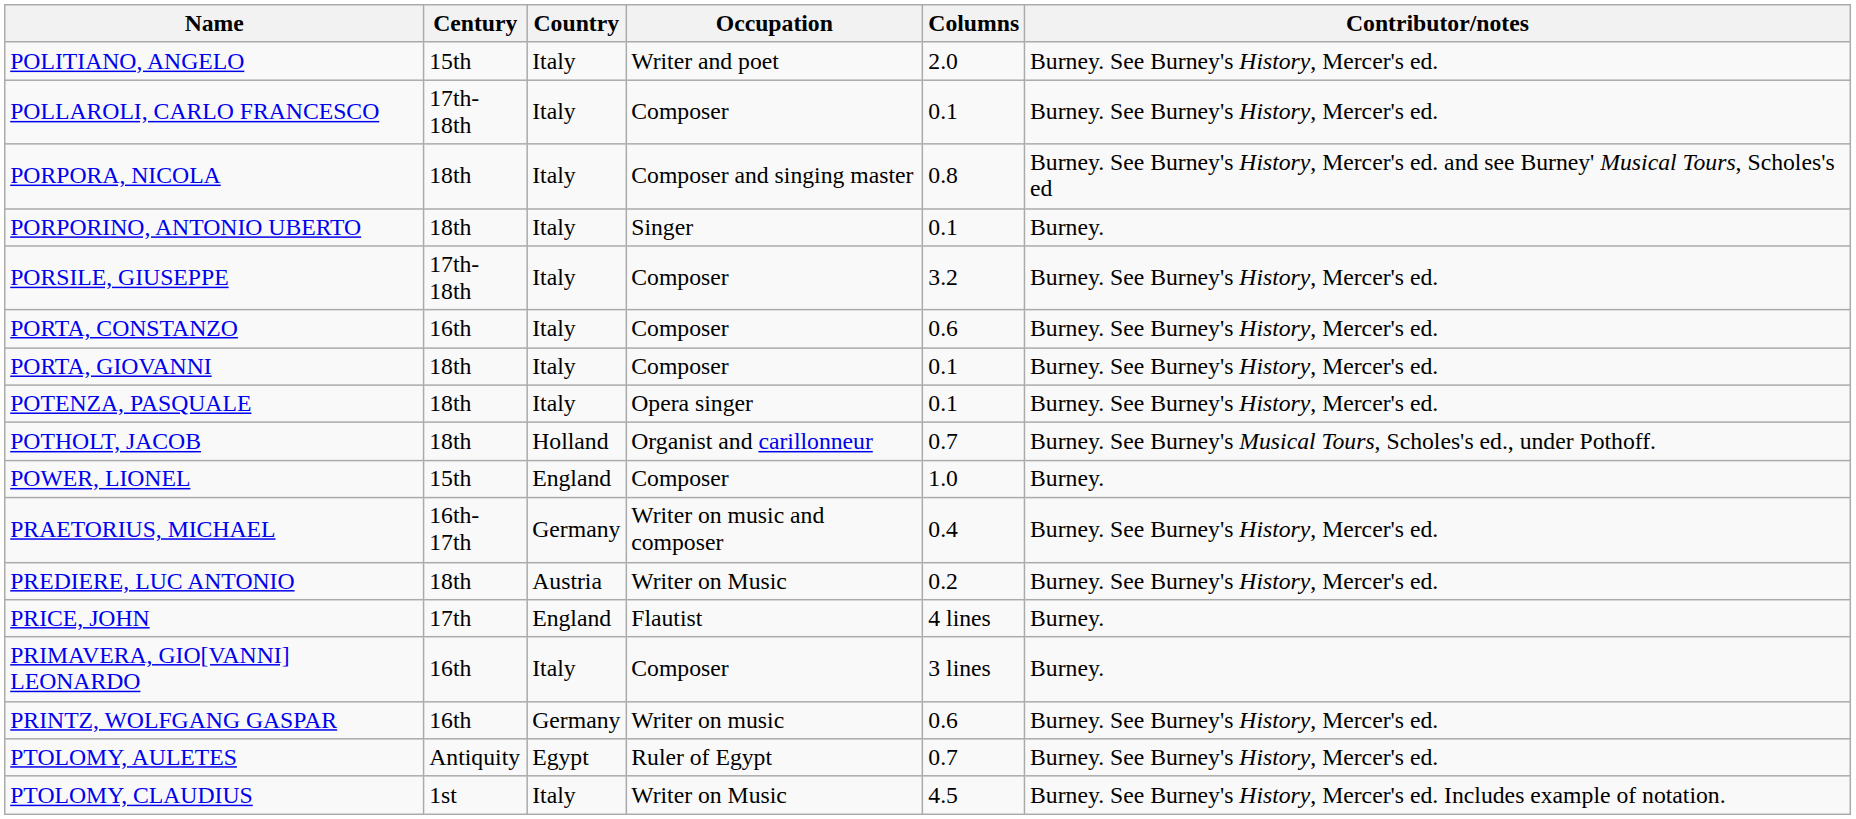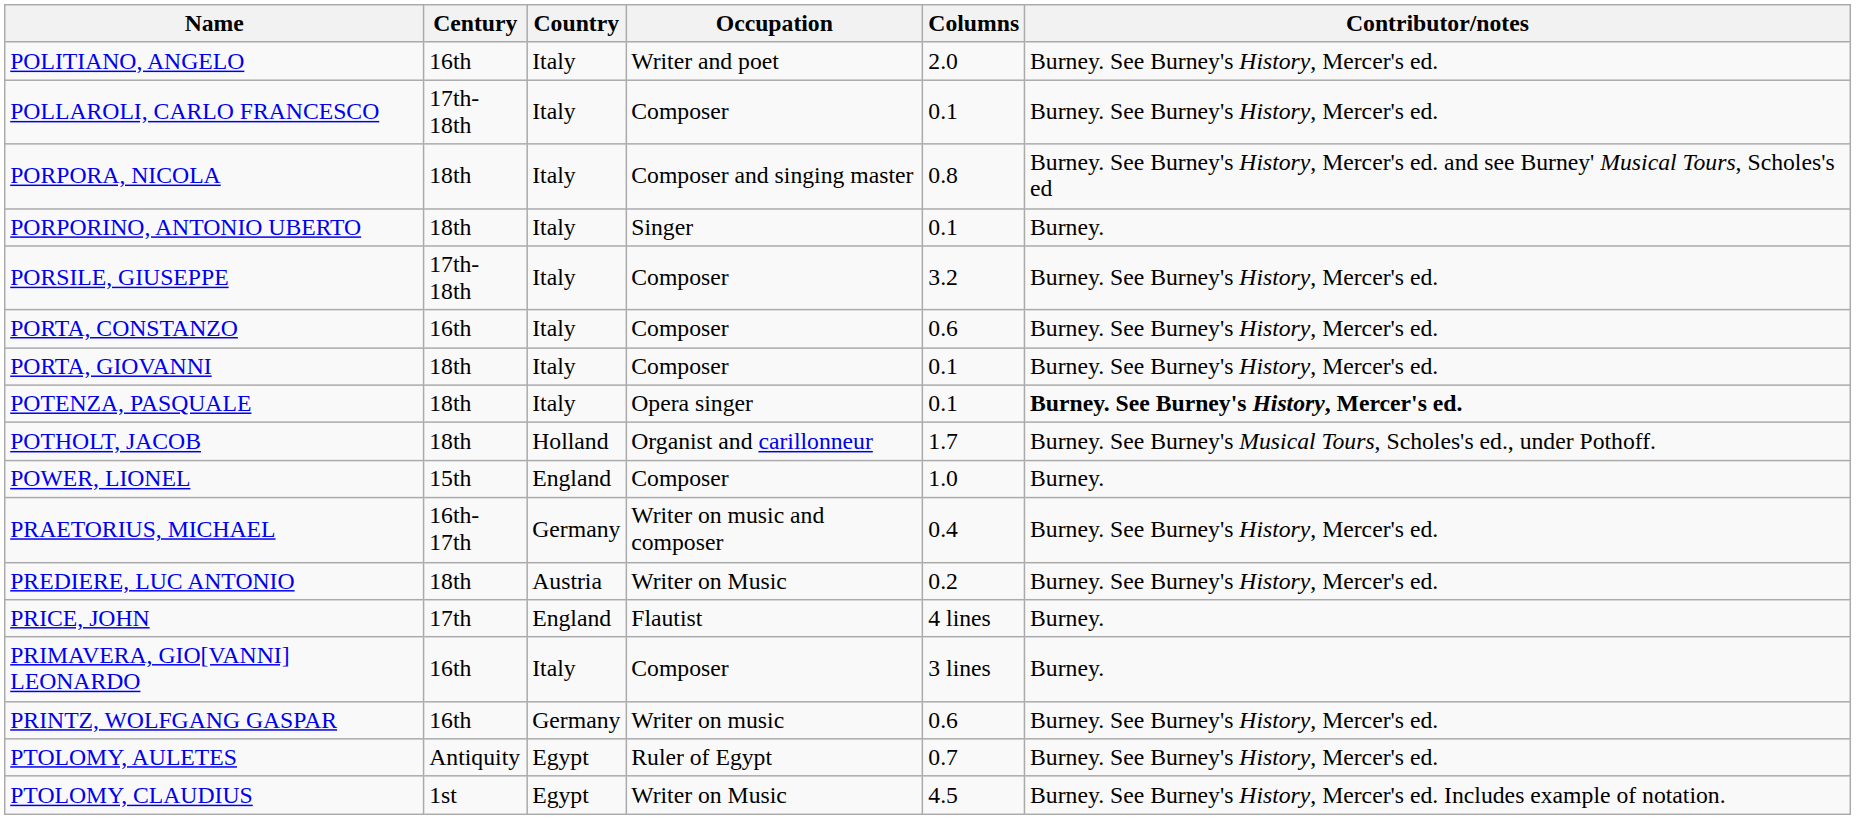POLITIANO, ANGELO | Century: 15th -> 16th
POTENZA, PASQUALE | Contributor/notes: normal -> bold
POTHOLT, JACOB | Columns: 0.7 -> 1.7
PTOLOMY, CLAUDIUS | Country: Italy -> Egypt
